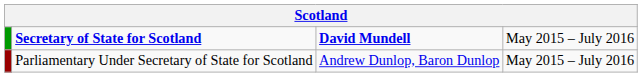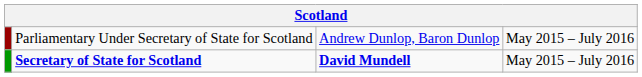rows swapped: Secretary of State for Scotland <-> Parliamentary Under Secretary of State for Scotland
